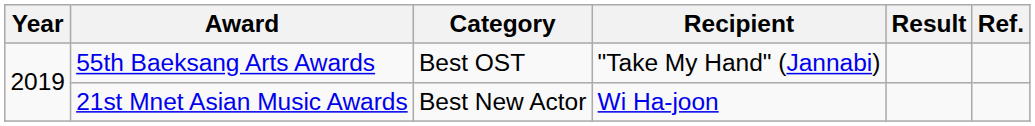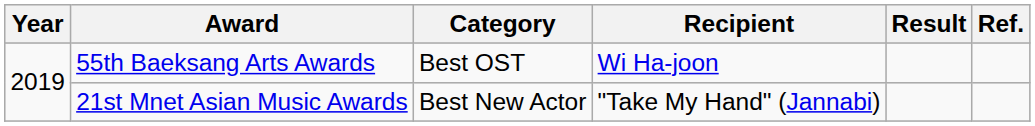55th Baeksang Arts Awards | Recipient: "Take My Hand" (Jannabi) -> Wi Ha-joon
21st Mnet Asian Music Awards | Recipient: Wi Ha-joon -> "Take My Hand" (Jannabi)
